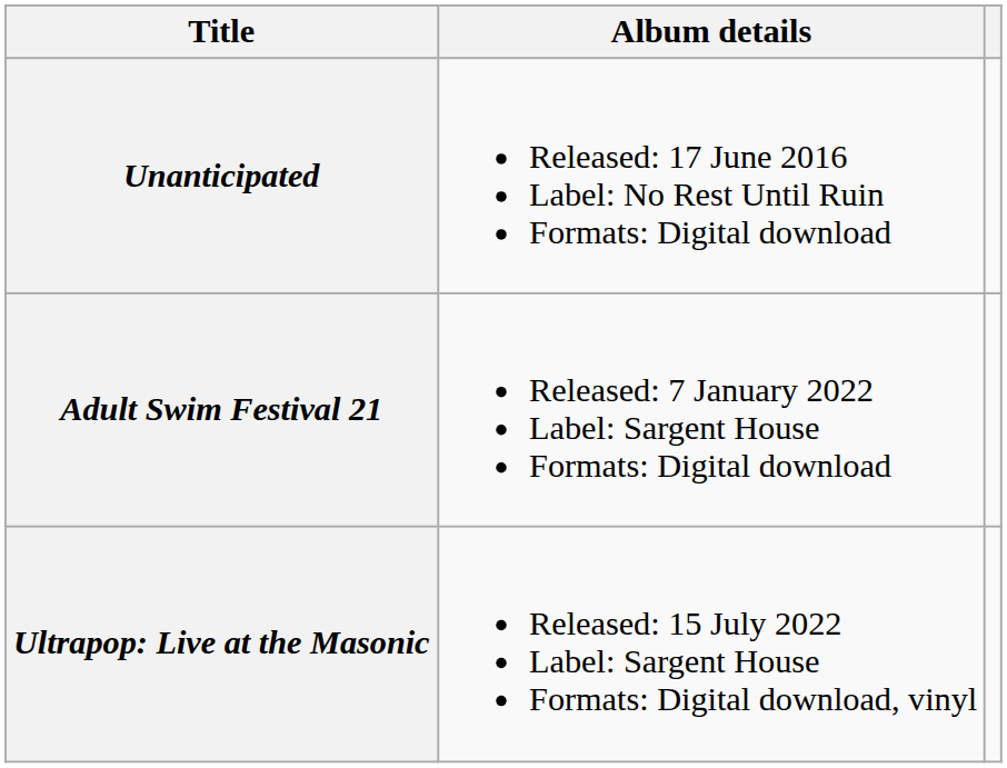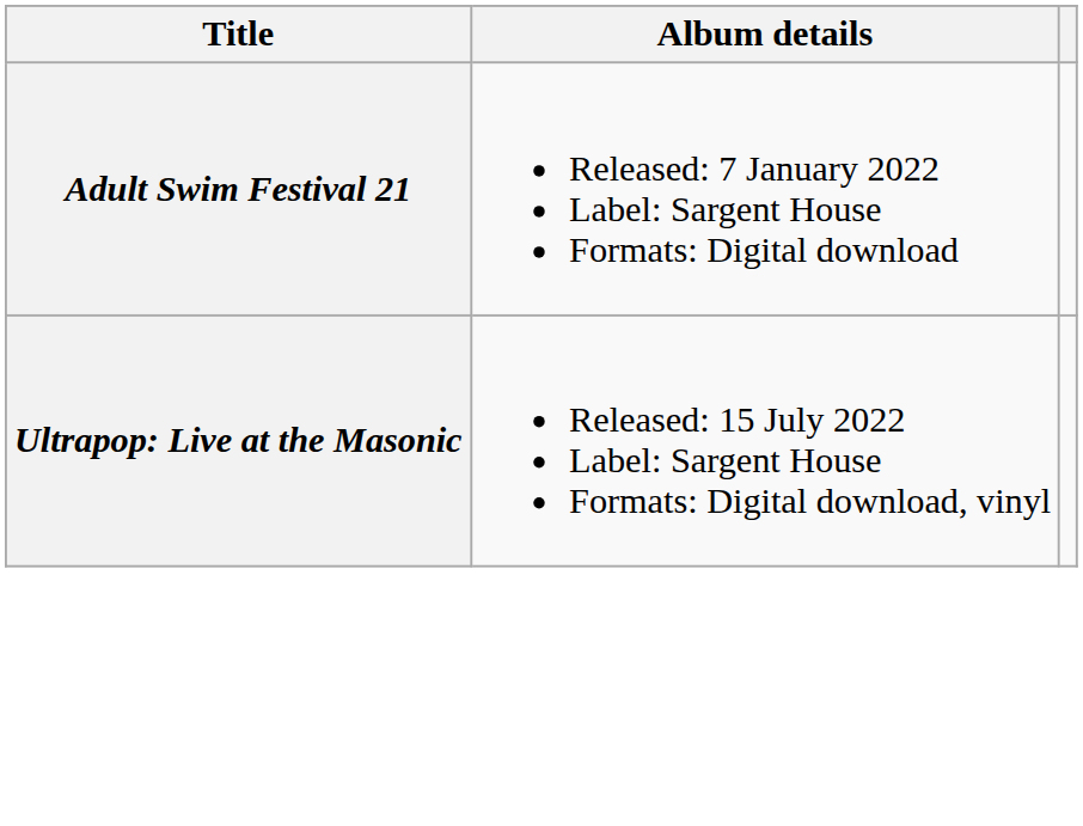- row: Unanticipated | Released: 17 June 2016 Label: No Rest Until Ruin Formats: Digital download
